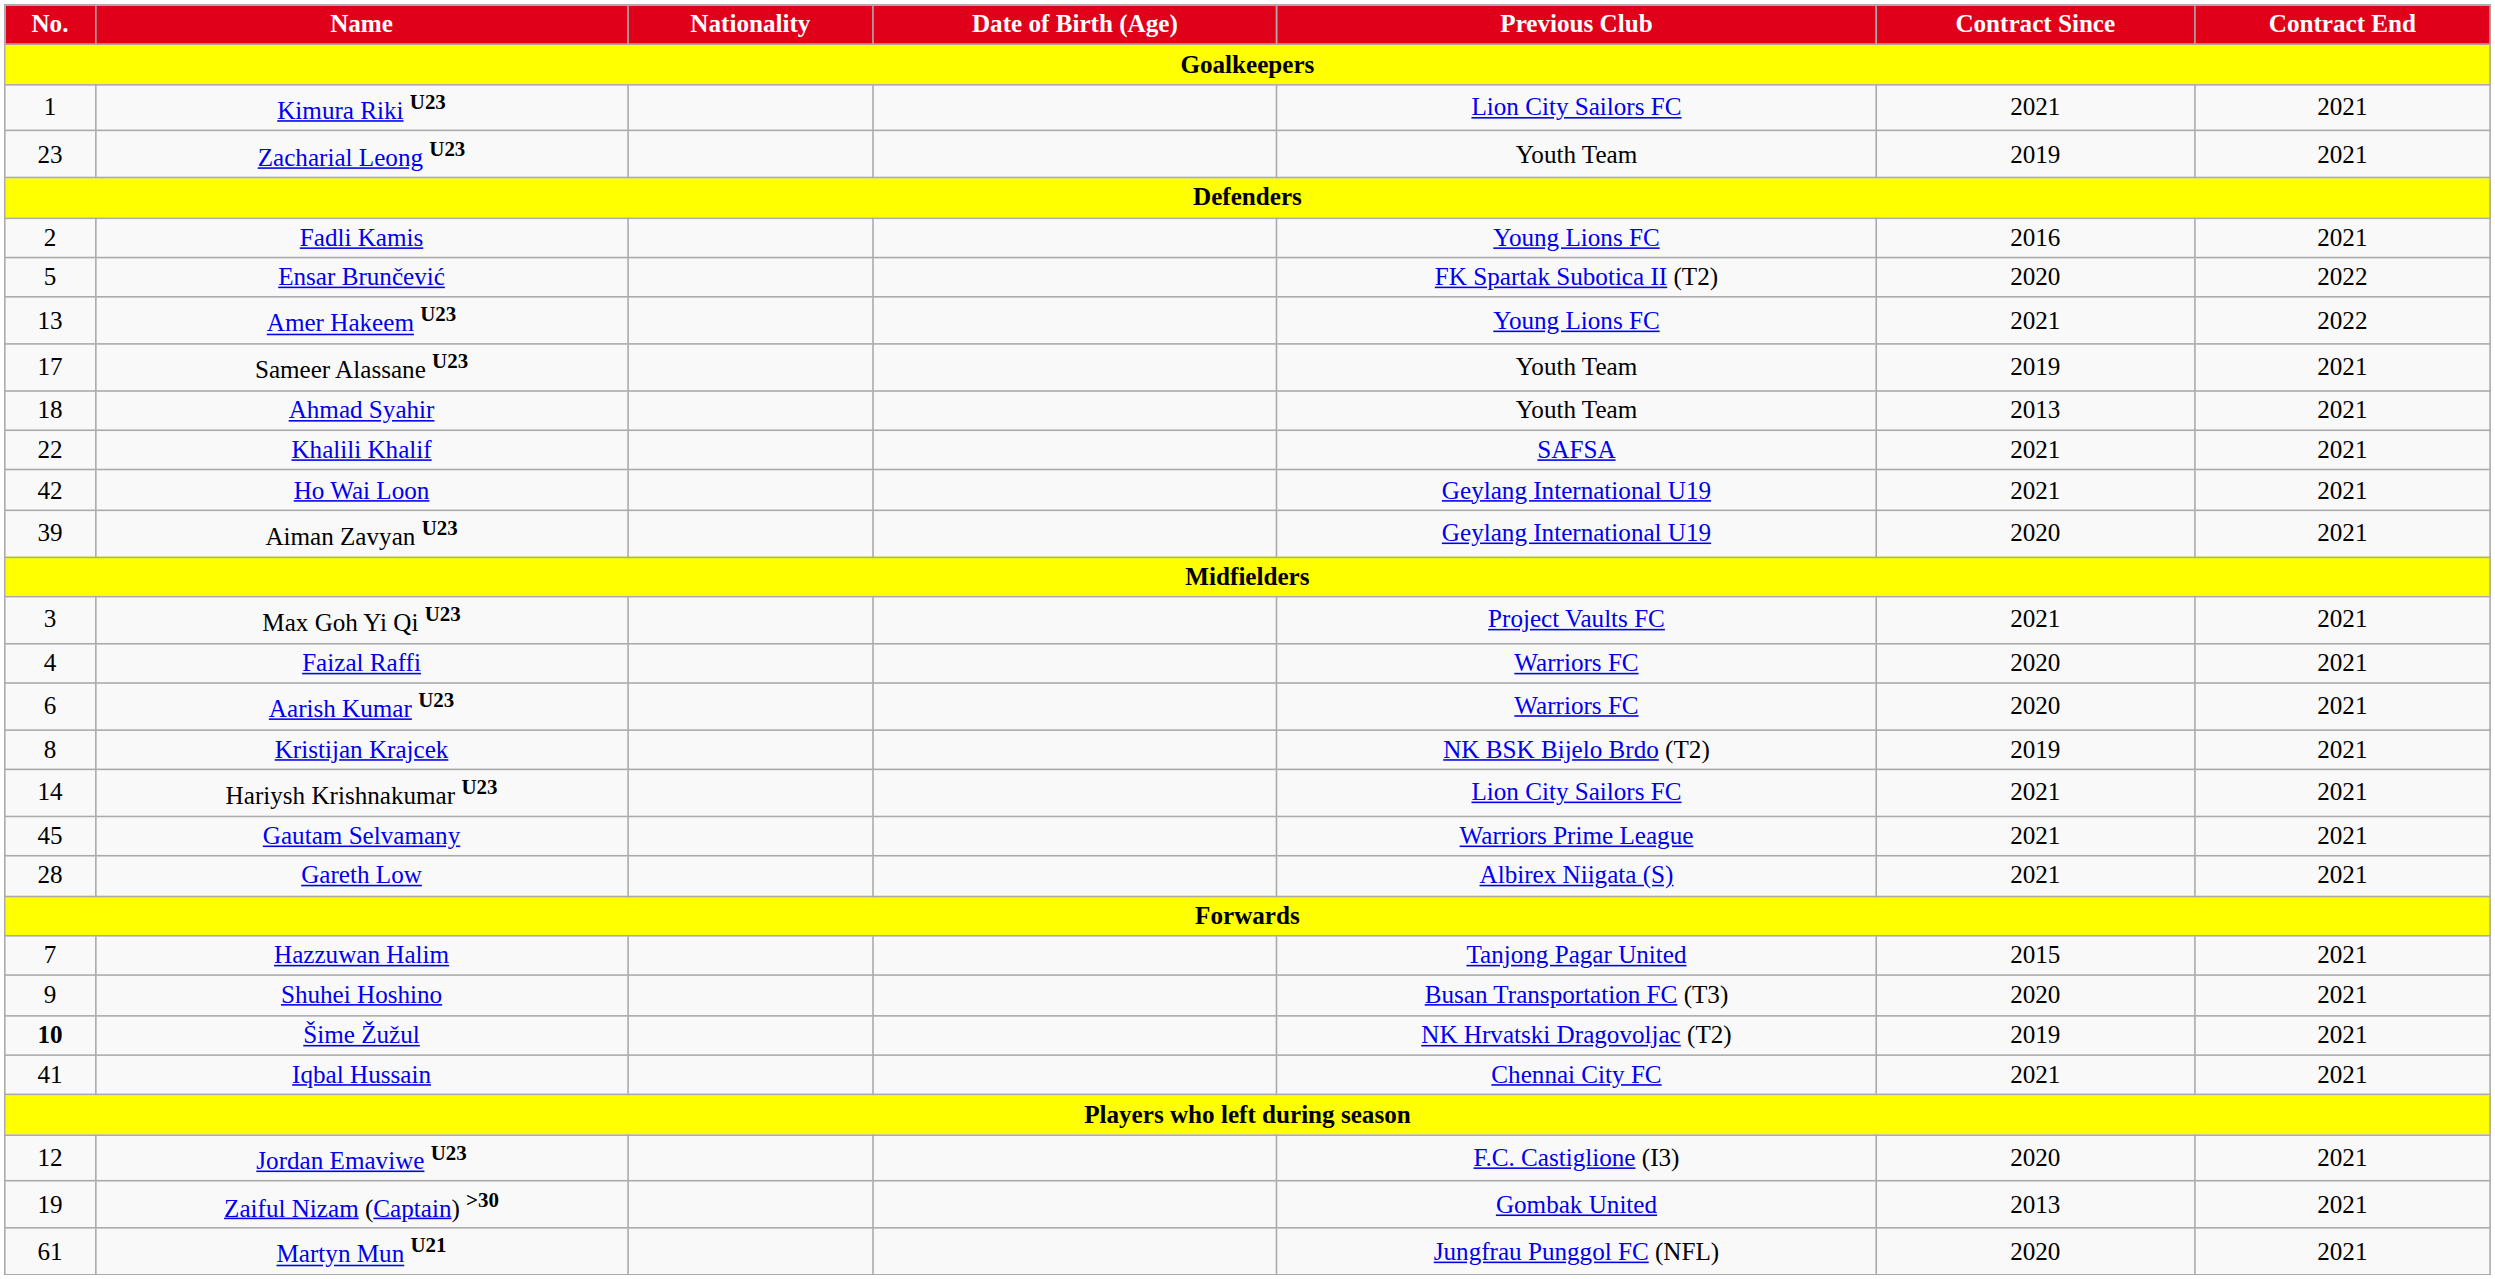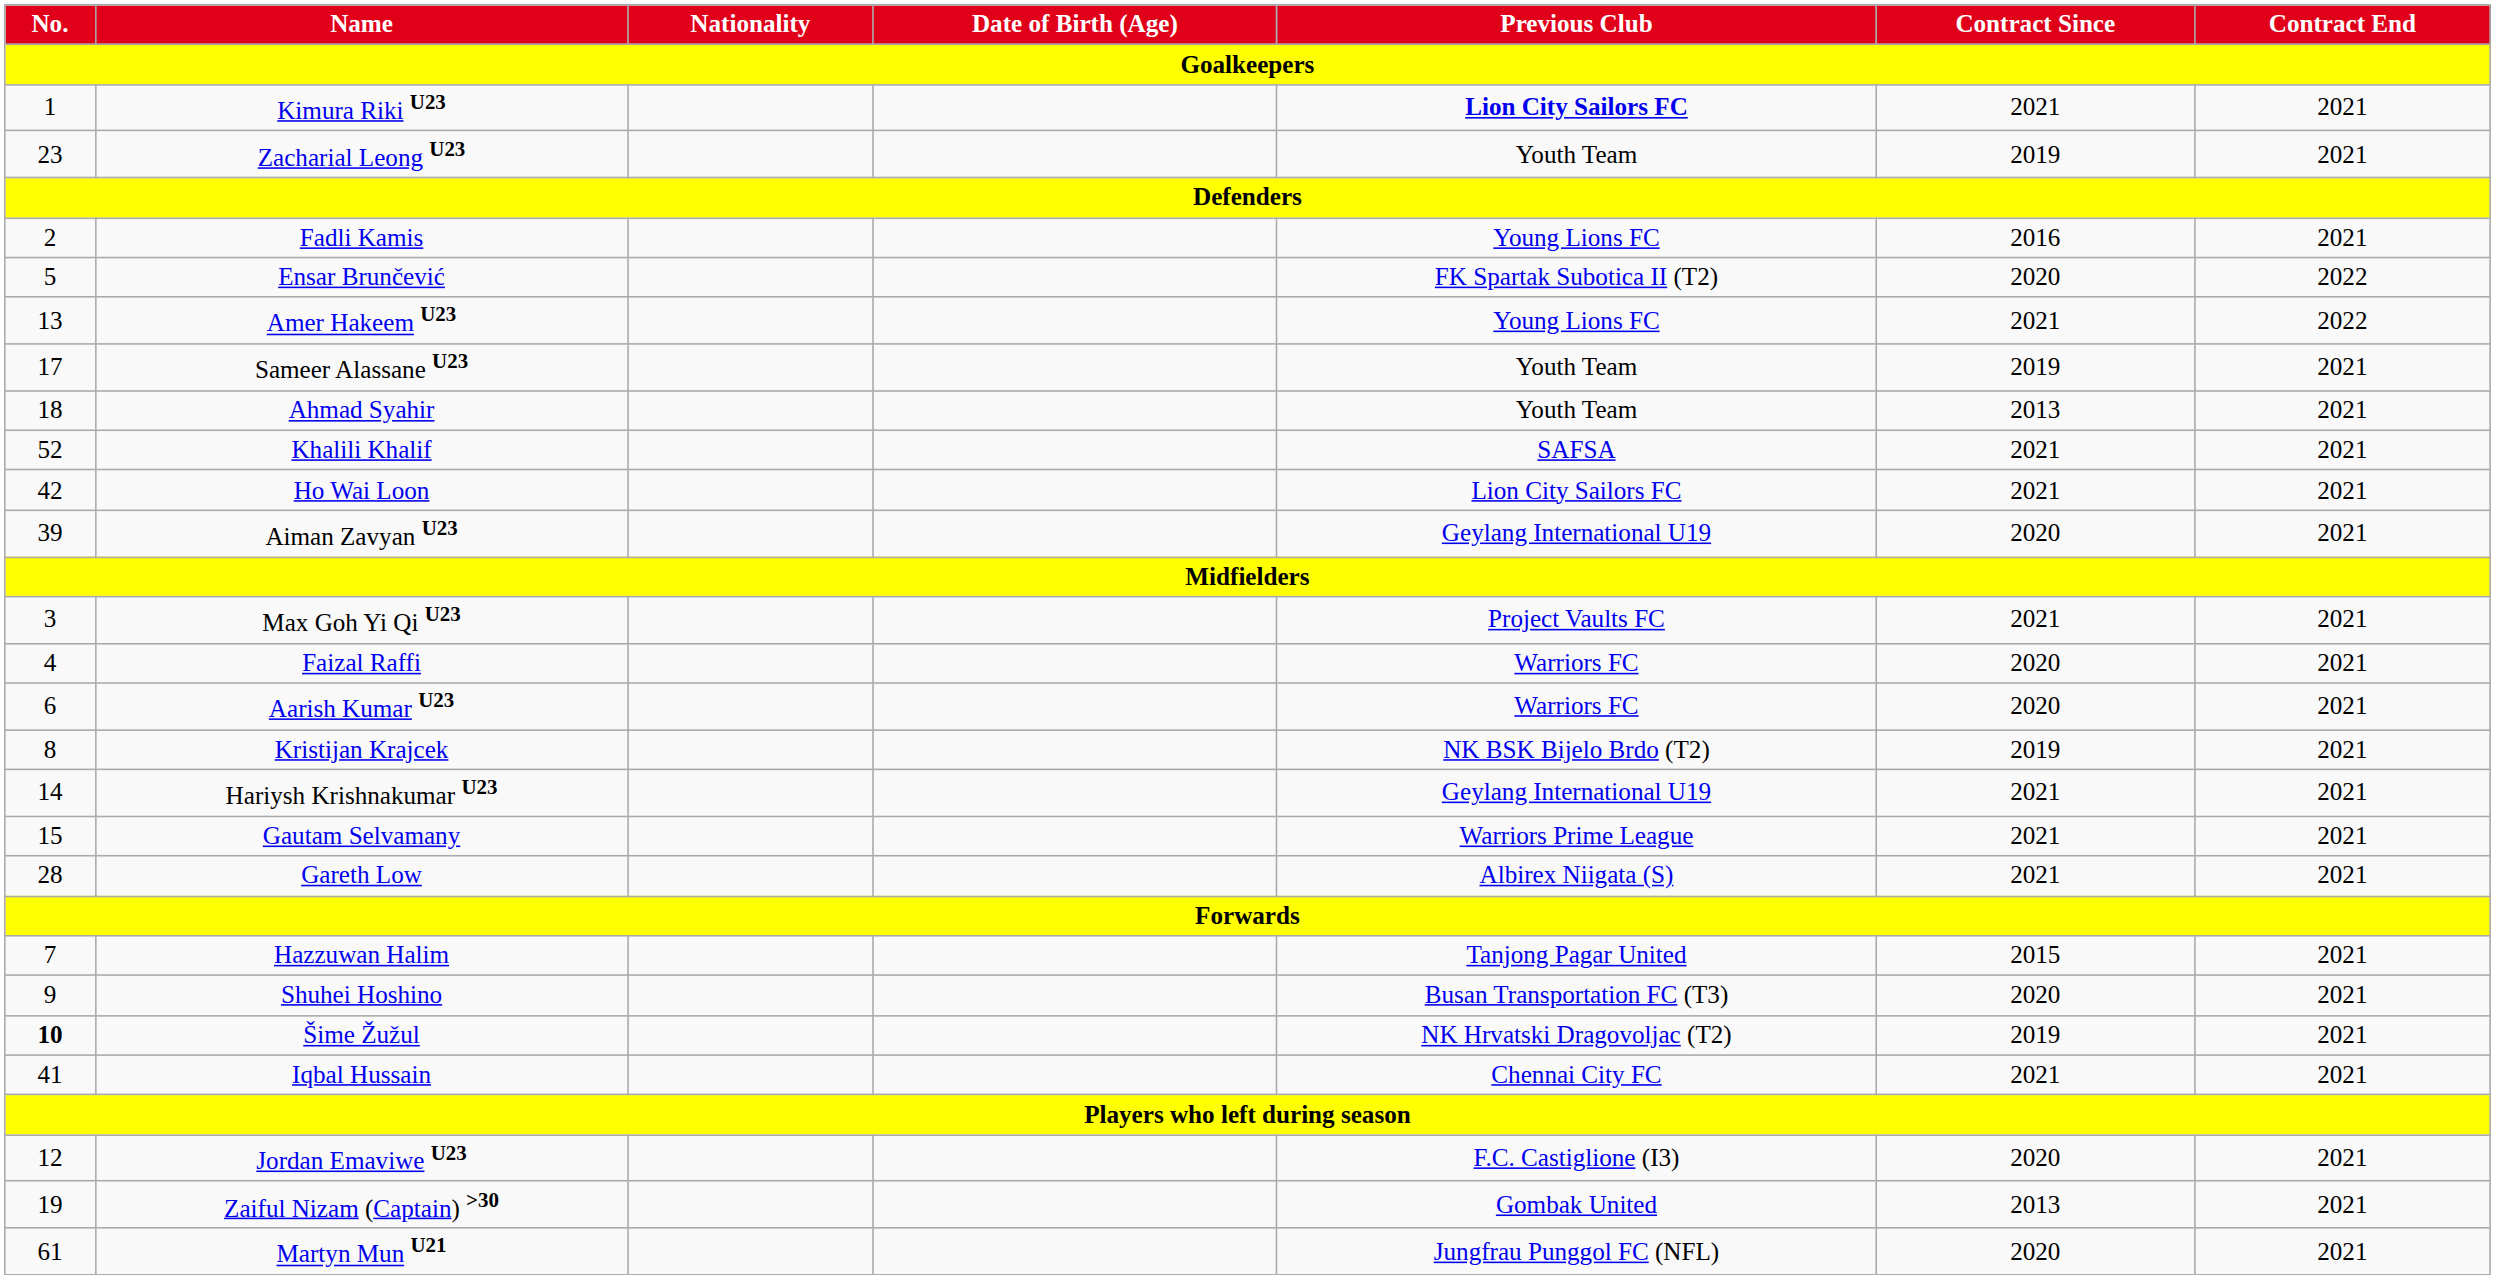Kimura Riki U23 | Previous Club: normal -> bold
Khalili Khalif | No.: 22 -> 52
Ho Wai Loon | Previous Club: Geylang International U19 -> Lion City Sailors FC
Hariysh Krishnakumar U23 | Previous Club: Lion City Sailors FC -> Geylang International U19
Gautam Selvamany | No.: 45 -> 15
